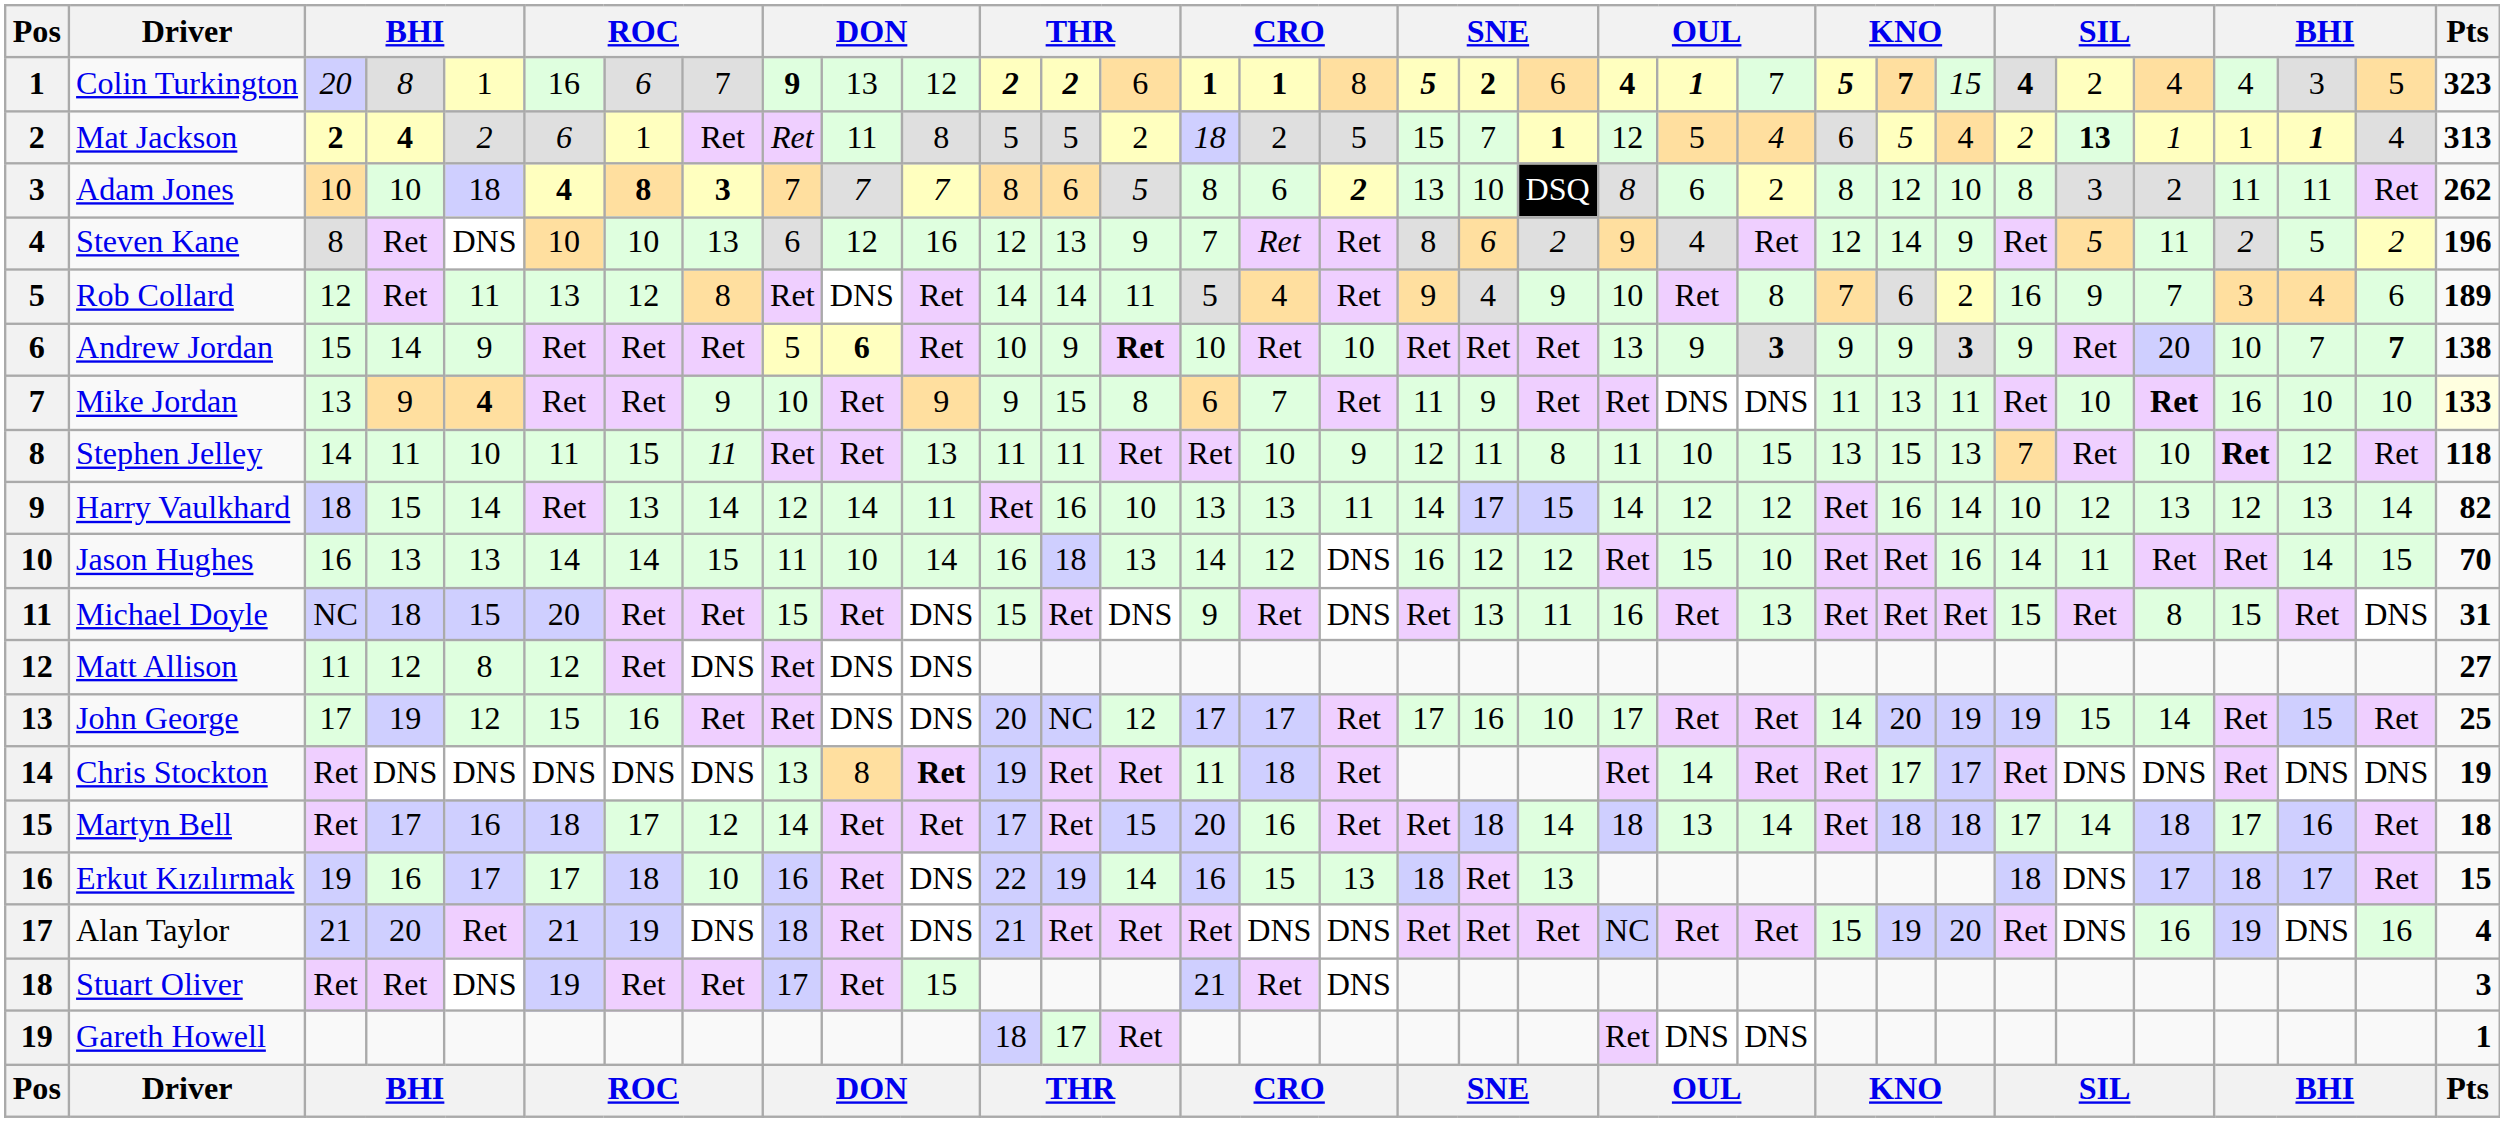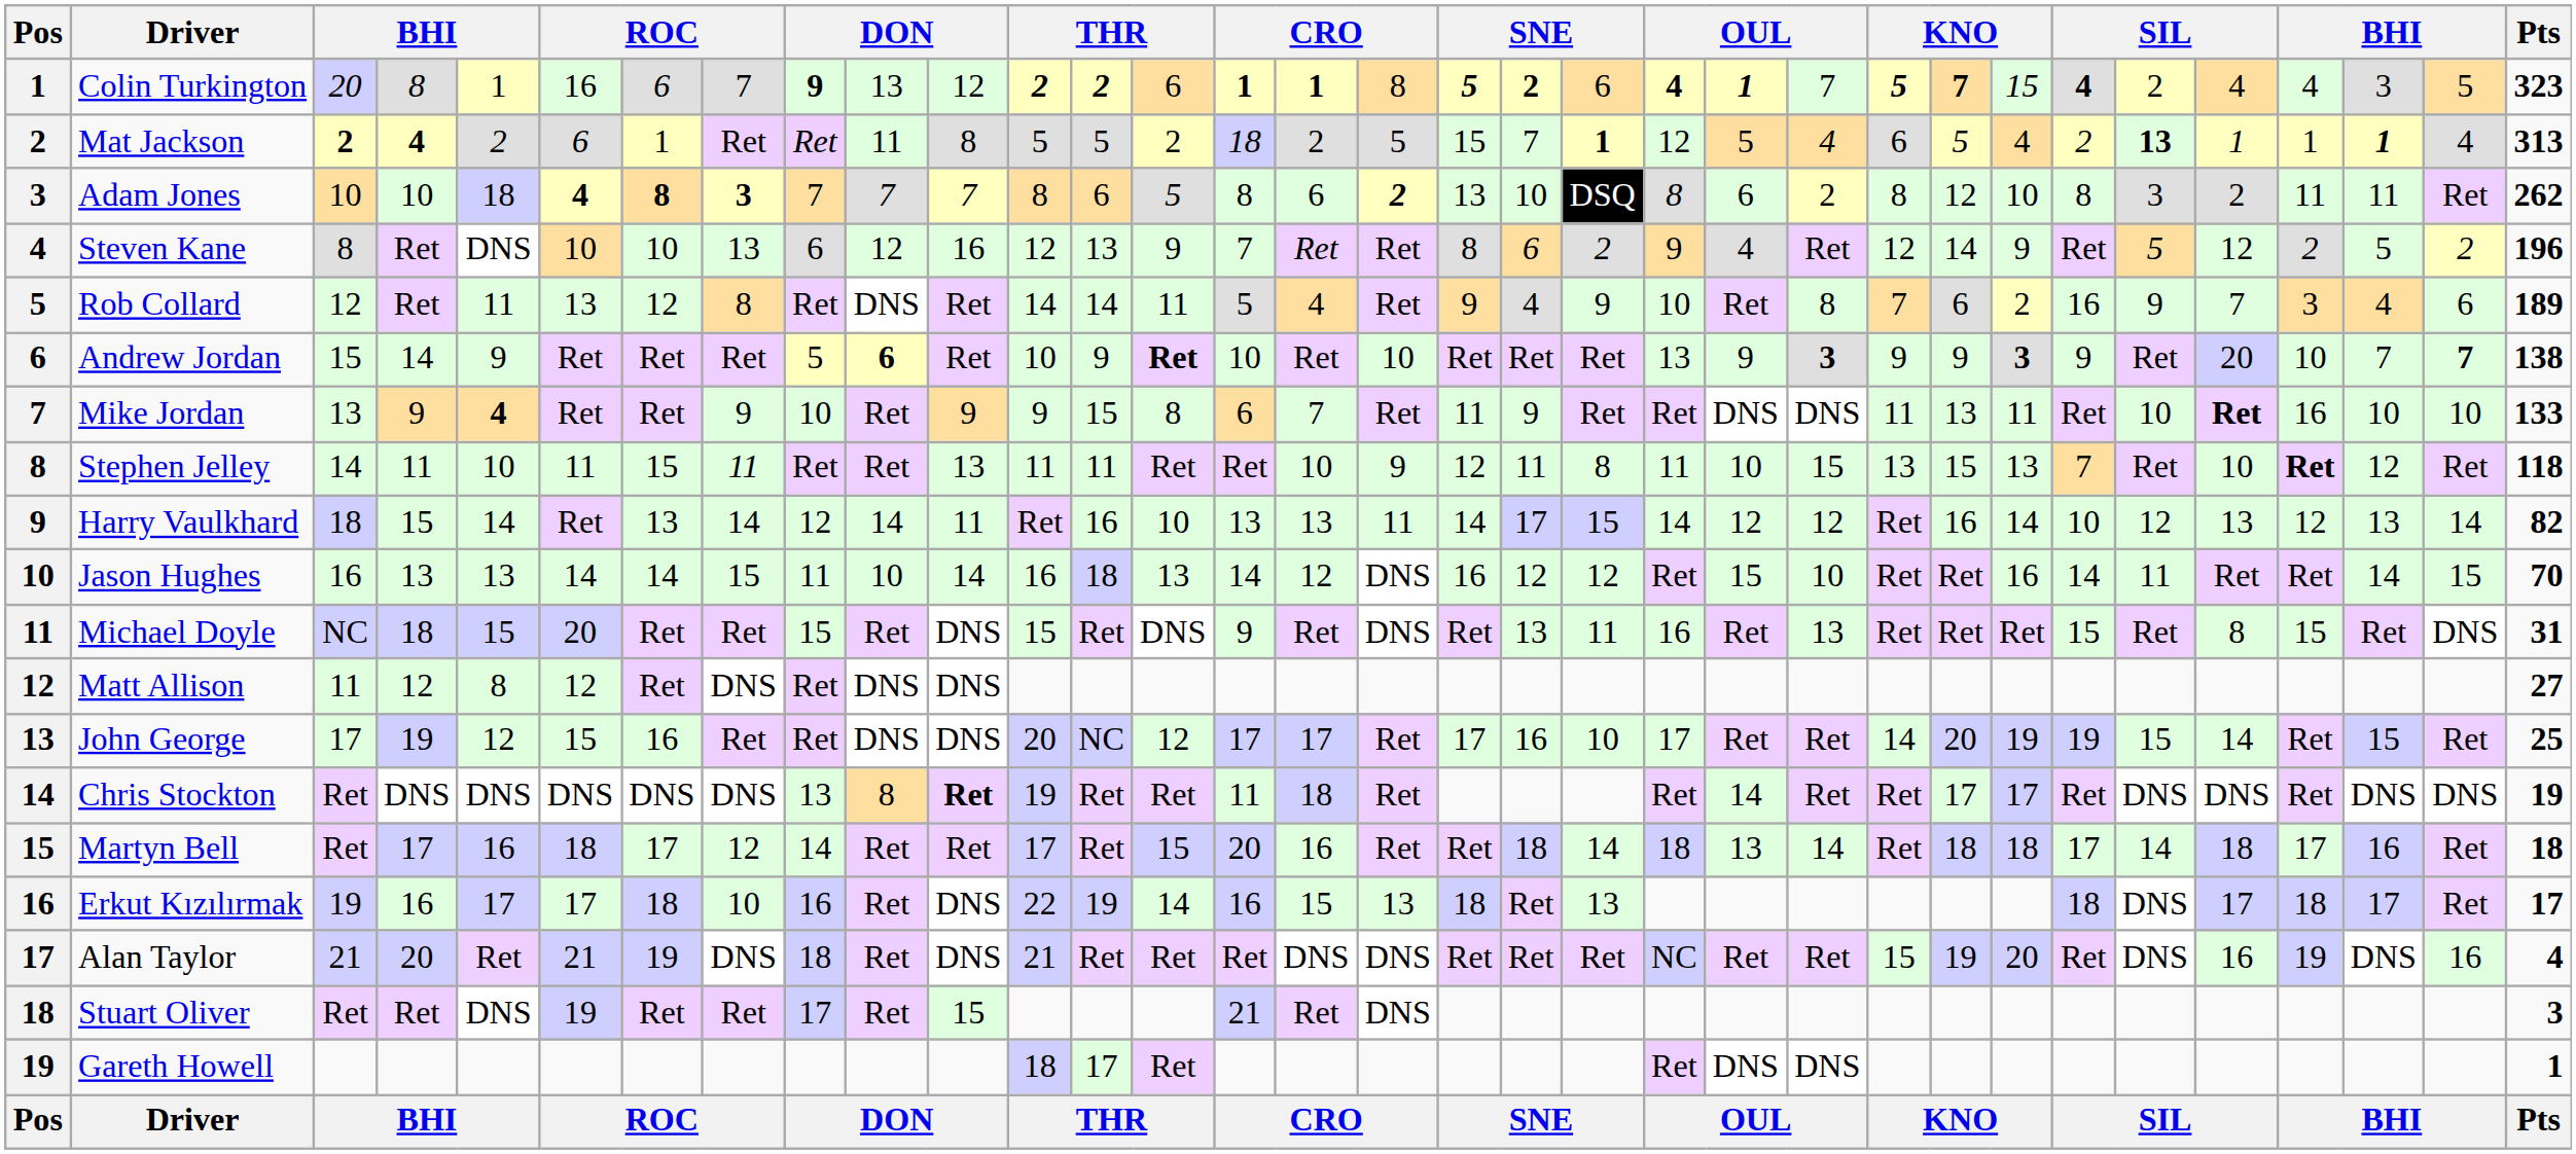Steven Kane | column 29: 11 -> 12
Mike Jordan | Pts: lightyellow background -> no background
Erkut Kızılırmak | Pts: 15 -> 17
